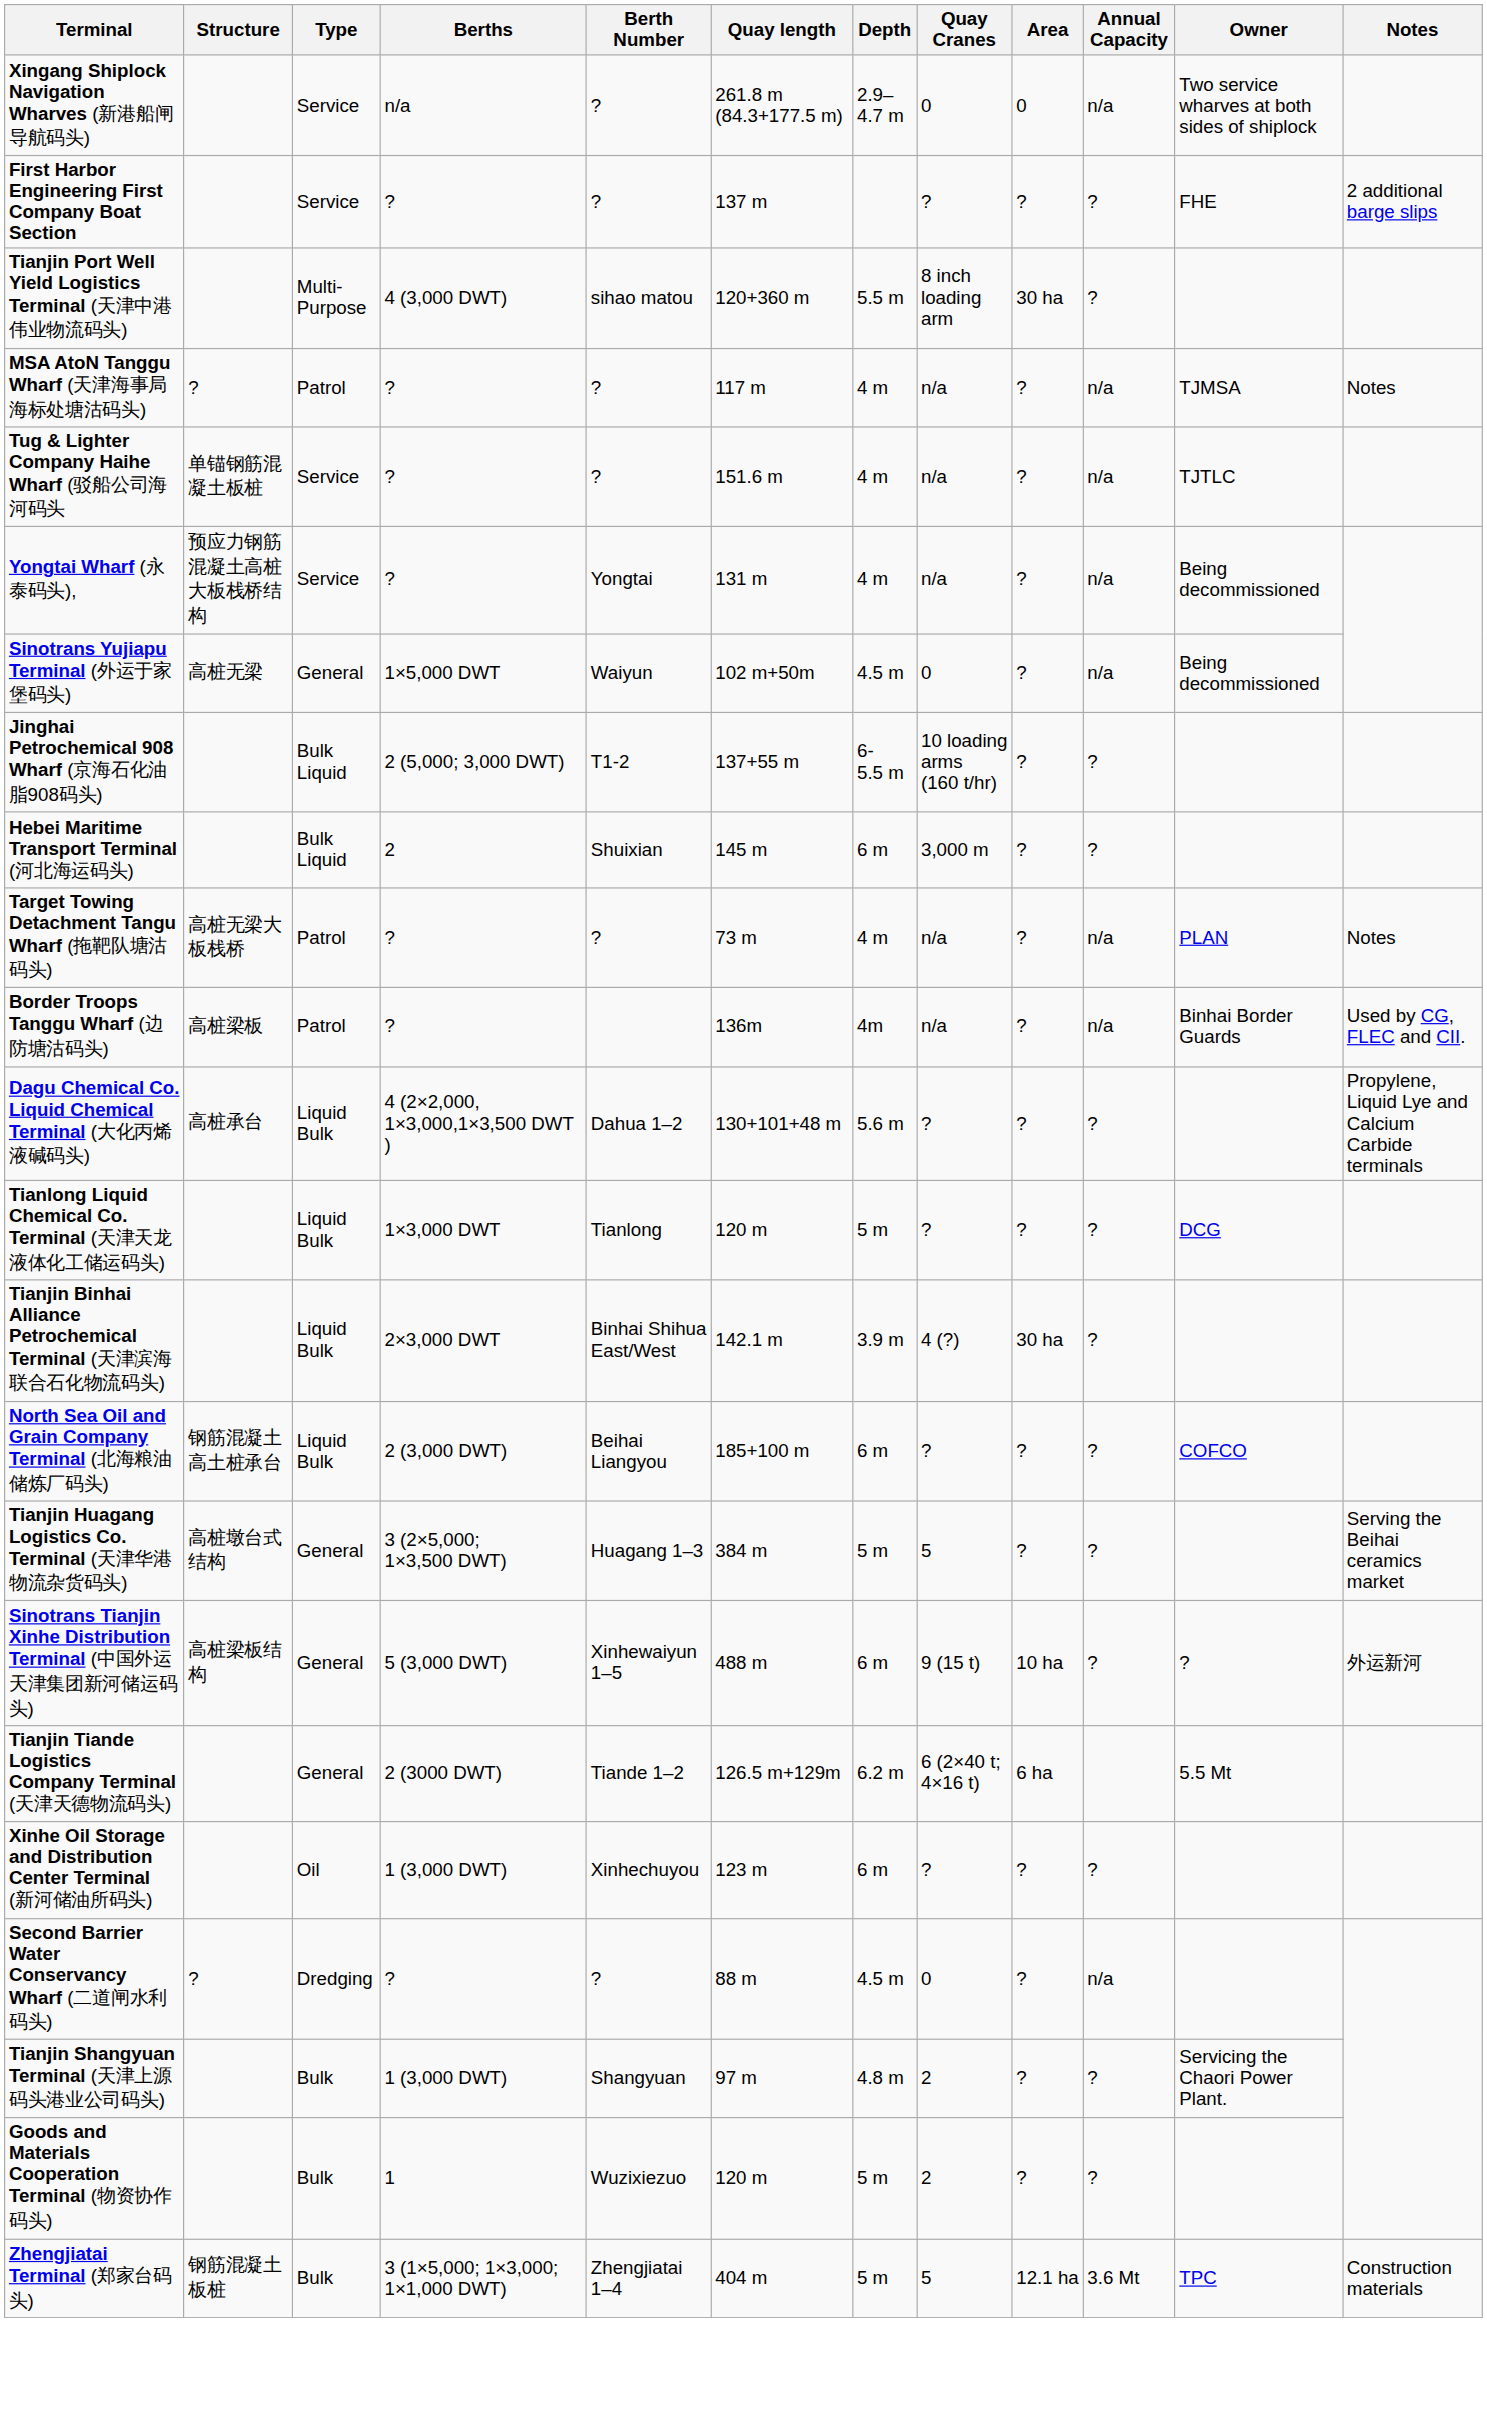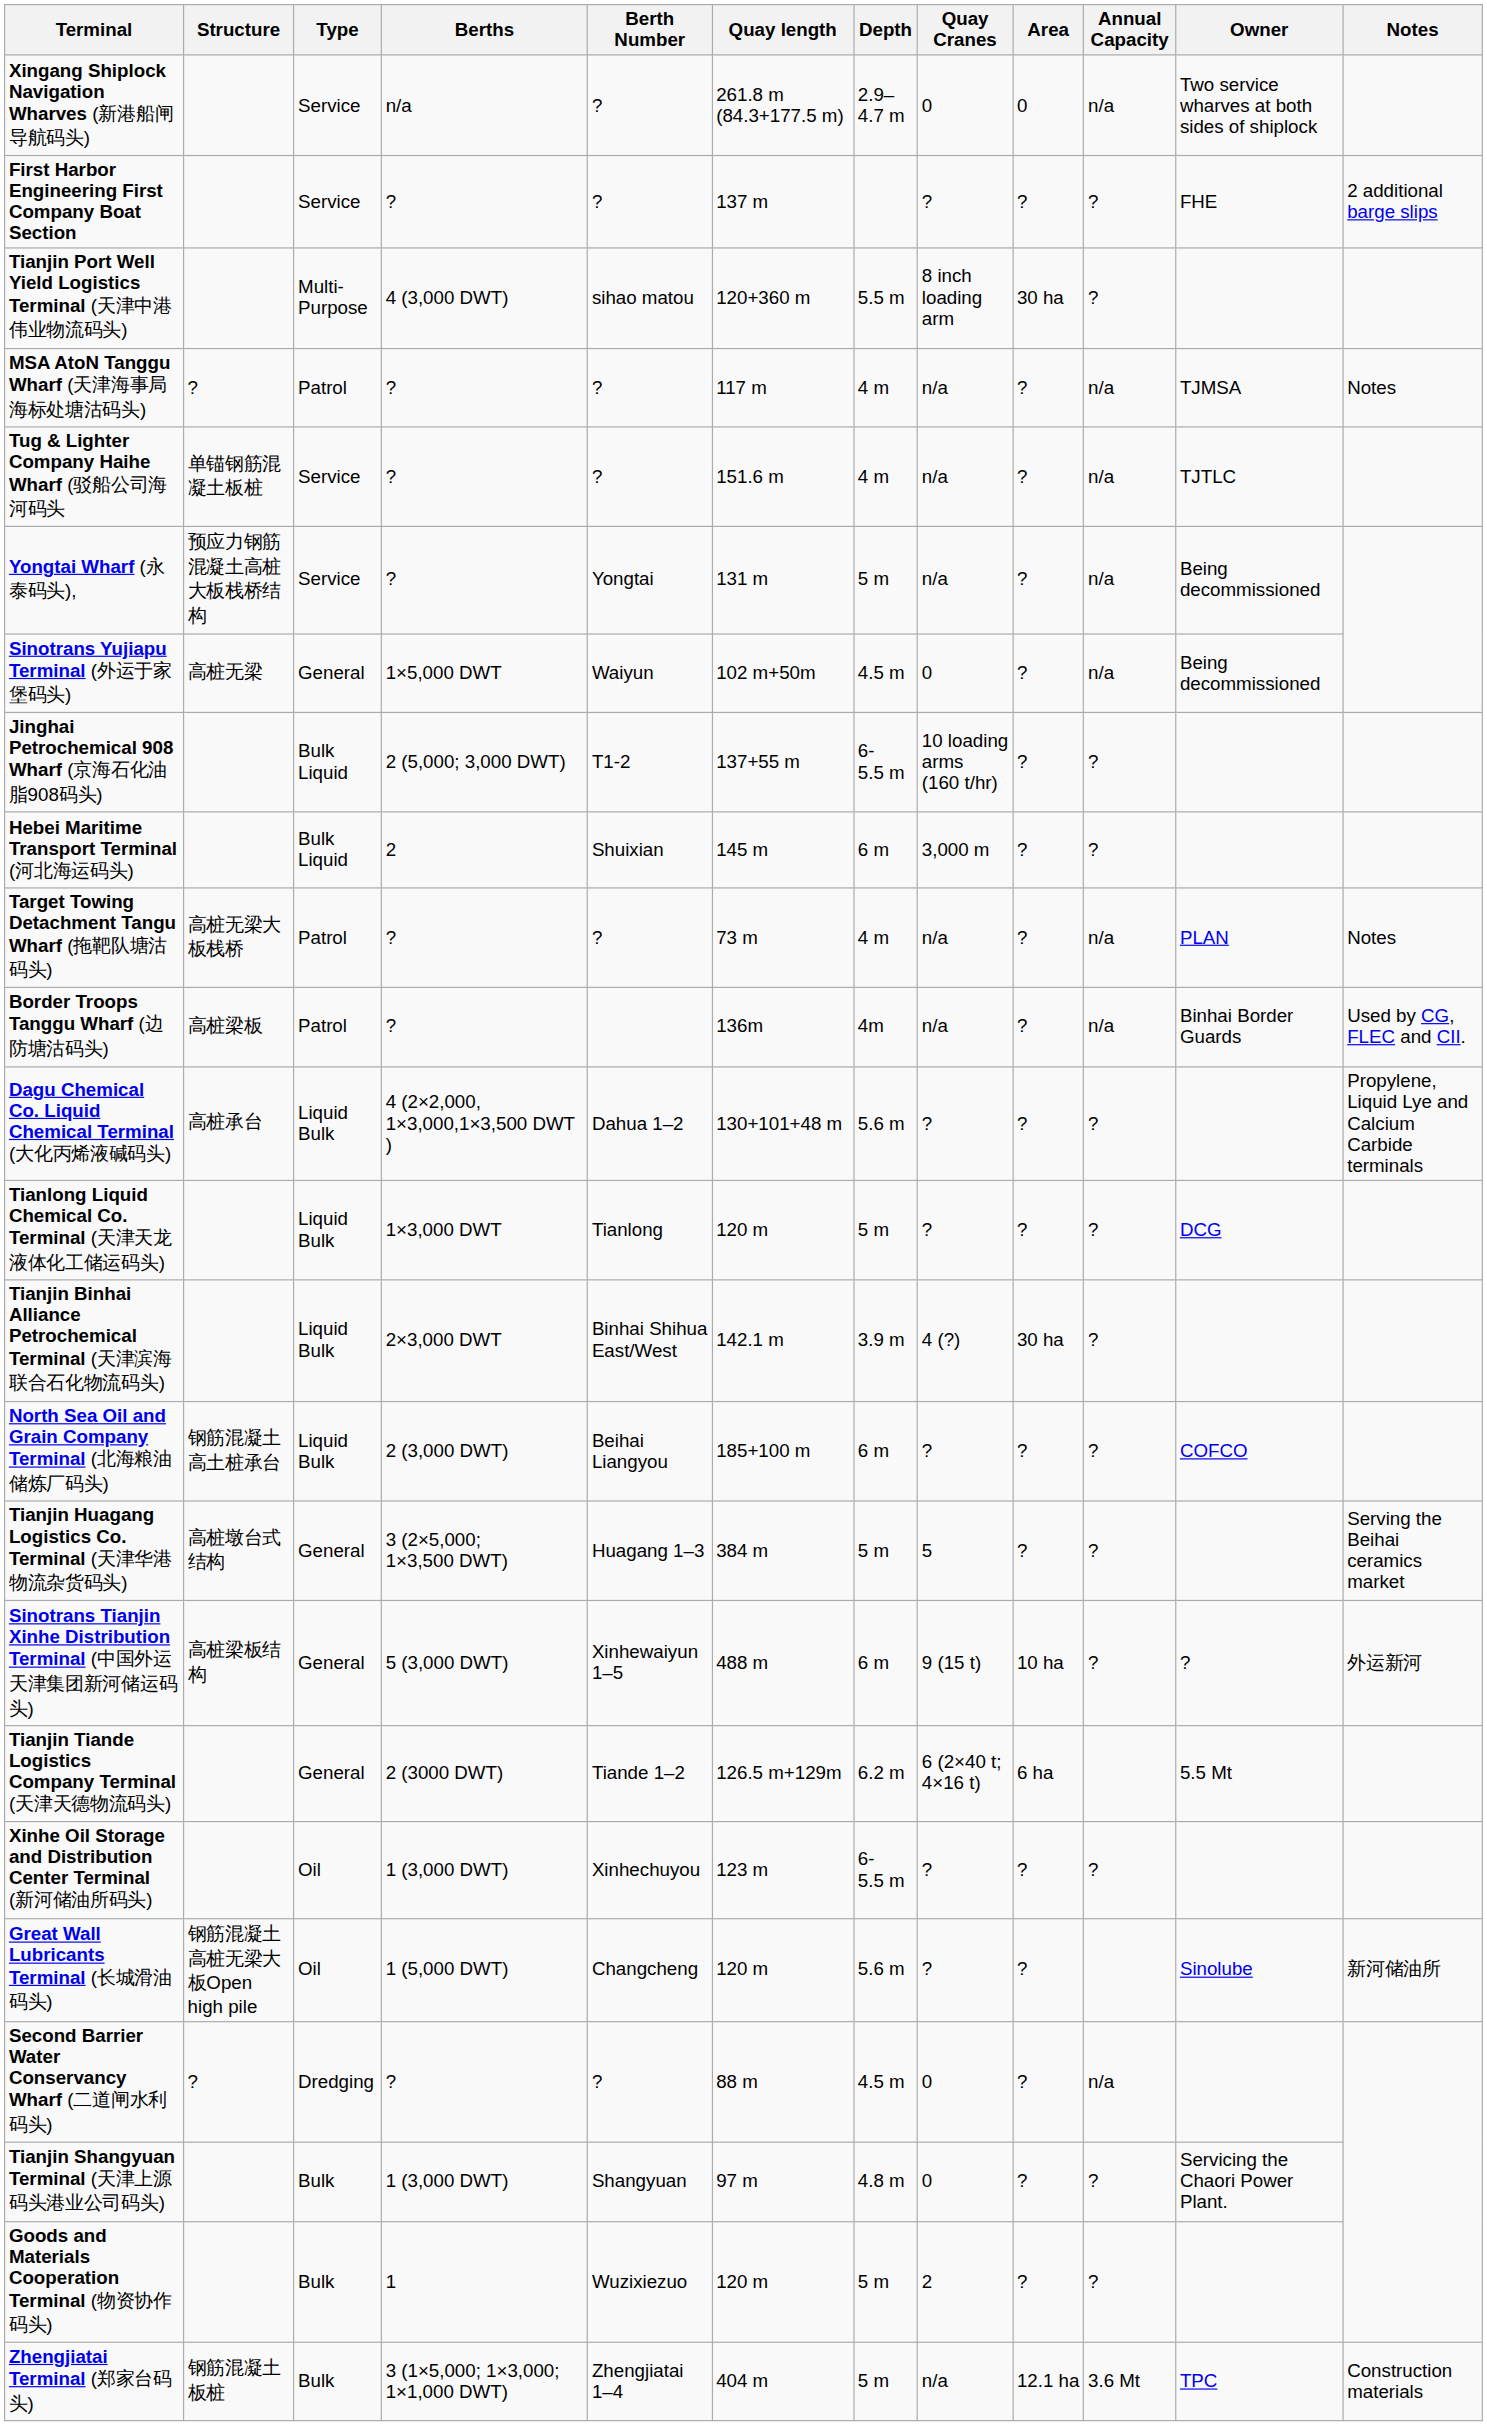Yongtai Wharf (永泰码头), | Depth: 4 m -> 5 m
Xinhe Oil Storage and Distribution Center Terminal (新河储油所码头) | Depth: 6 m -> 6-5.5 m
+ row: Great Wall Lubricants Terminal (长城滑油码头) | 钢筋混凝土高桩无梁大板Open high pile | Oil | 1 (5,000 DWT) | Changcheng | 120 m | 5.6 m | ? | ? | Sinolube | 新河储油所
Tianjin Shangyuan Terminal (天津上源码头港业公司码头) | Quay Cranes: 2 -> 0
Zhengjiatai Terminal (郑家台码头) | Quay Cranes: 5 -> n/a
